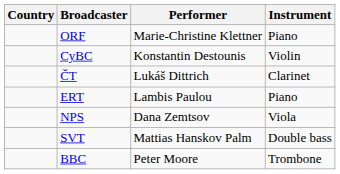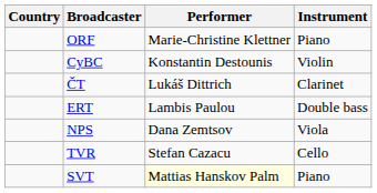ERT | Instrument: Piano -> Double bass
+ row: TVR | Stefan Cazacu | Cello
SVT | Performer: no background -> lightyellow background
SVT | Instrument: Double bass -> Piano
- row: BBC | Peter Moore | Trombone
